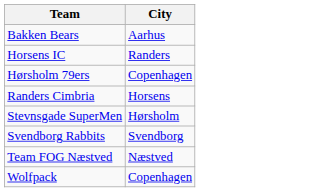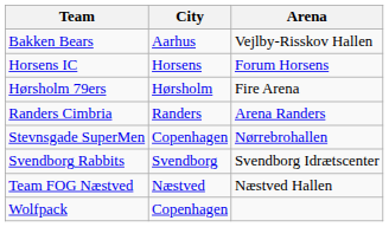+ column: Arena | Vejlby-Risskov Hallen | Forum Horsens | Fire Arena | Arena Randers | Nørrebrohallen | Svendborg Idrætscenter | Næstved Hallen
Horsens IC | City: Randers -> Horsens
Hørsholm 79ers | City: Copenhagen -> Hørsholm
Randers Cimbria | City: Horsens -> Randers
Stevnsgade SuperMen | City: Hørsholm -> Copenhagen
